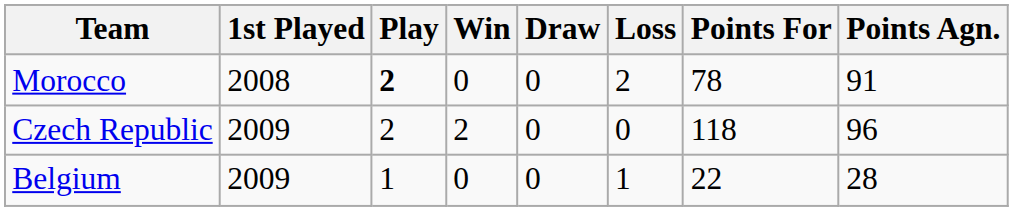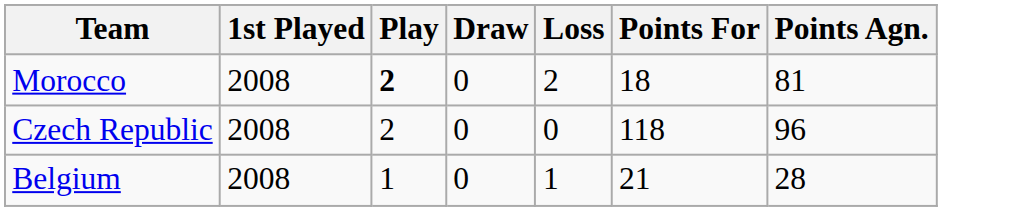- column: Win | 0 | 2 | 0
Morocco | Points For: 78 -> 18
Morocco | Points Agn.: 91 -> 81
Czech Republic | 1st Played: 2009 -> 2008
Belgium | 1st Played: 2009 -> 2008
Belgium | Points For: 22 -> 21
